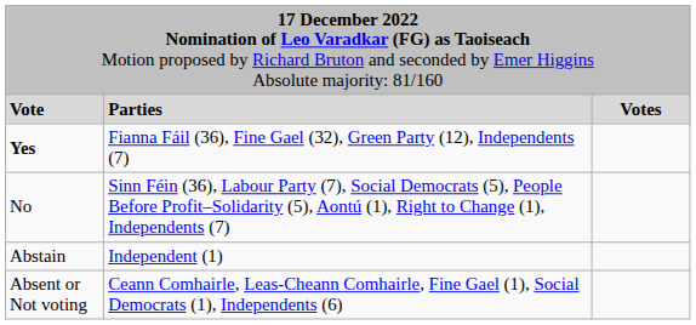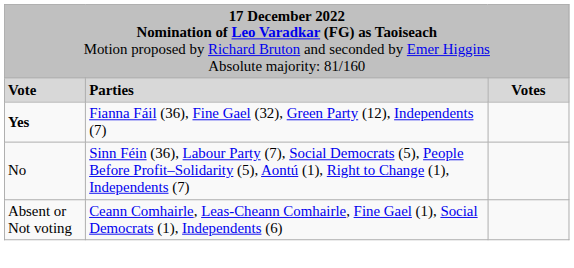- row: Abstain | Independent (1)
